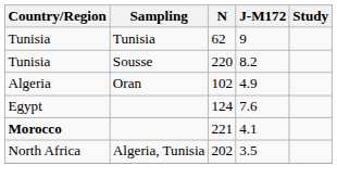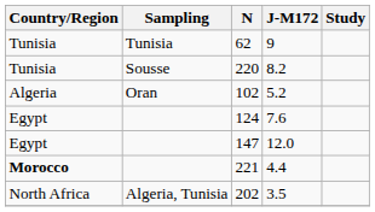102 | J-M172: 4.9 -> 5.2
+ row: Egypt | 147 | 12.0
221 | J-M172: 4.1 -> 4.4
